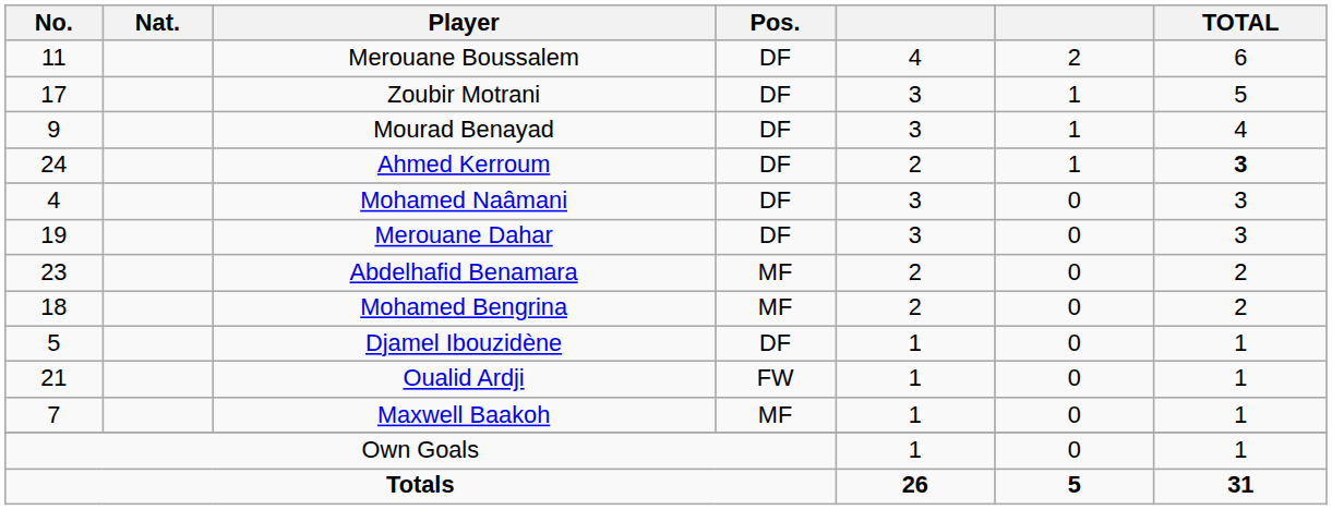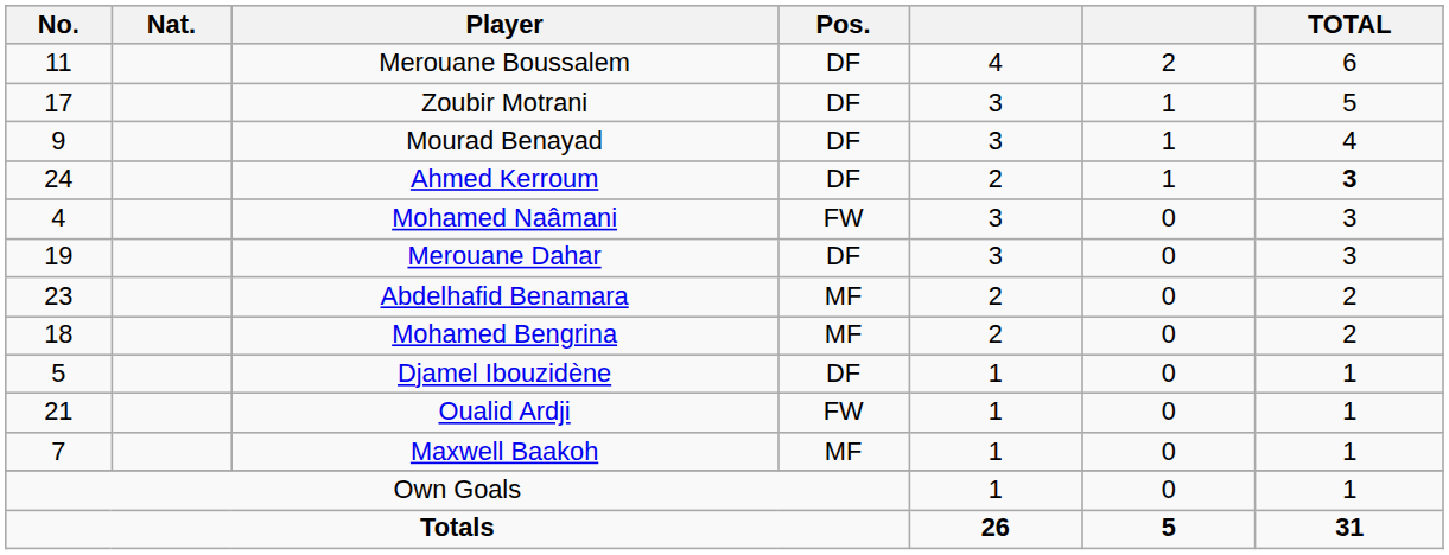Mohamed Naâmani | Pos.: DF -> FW
